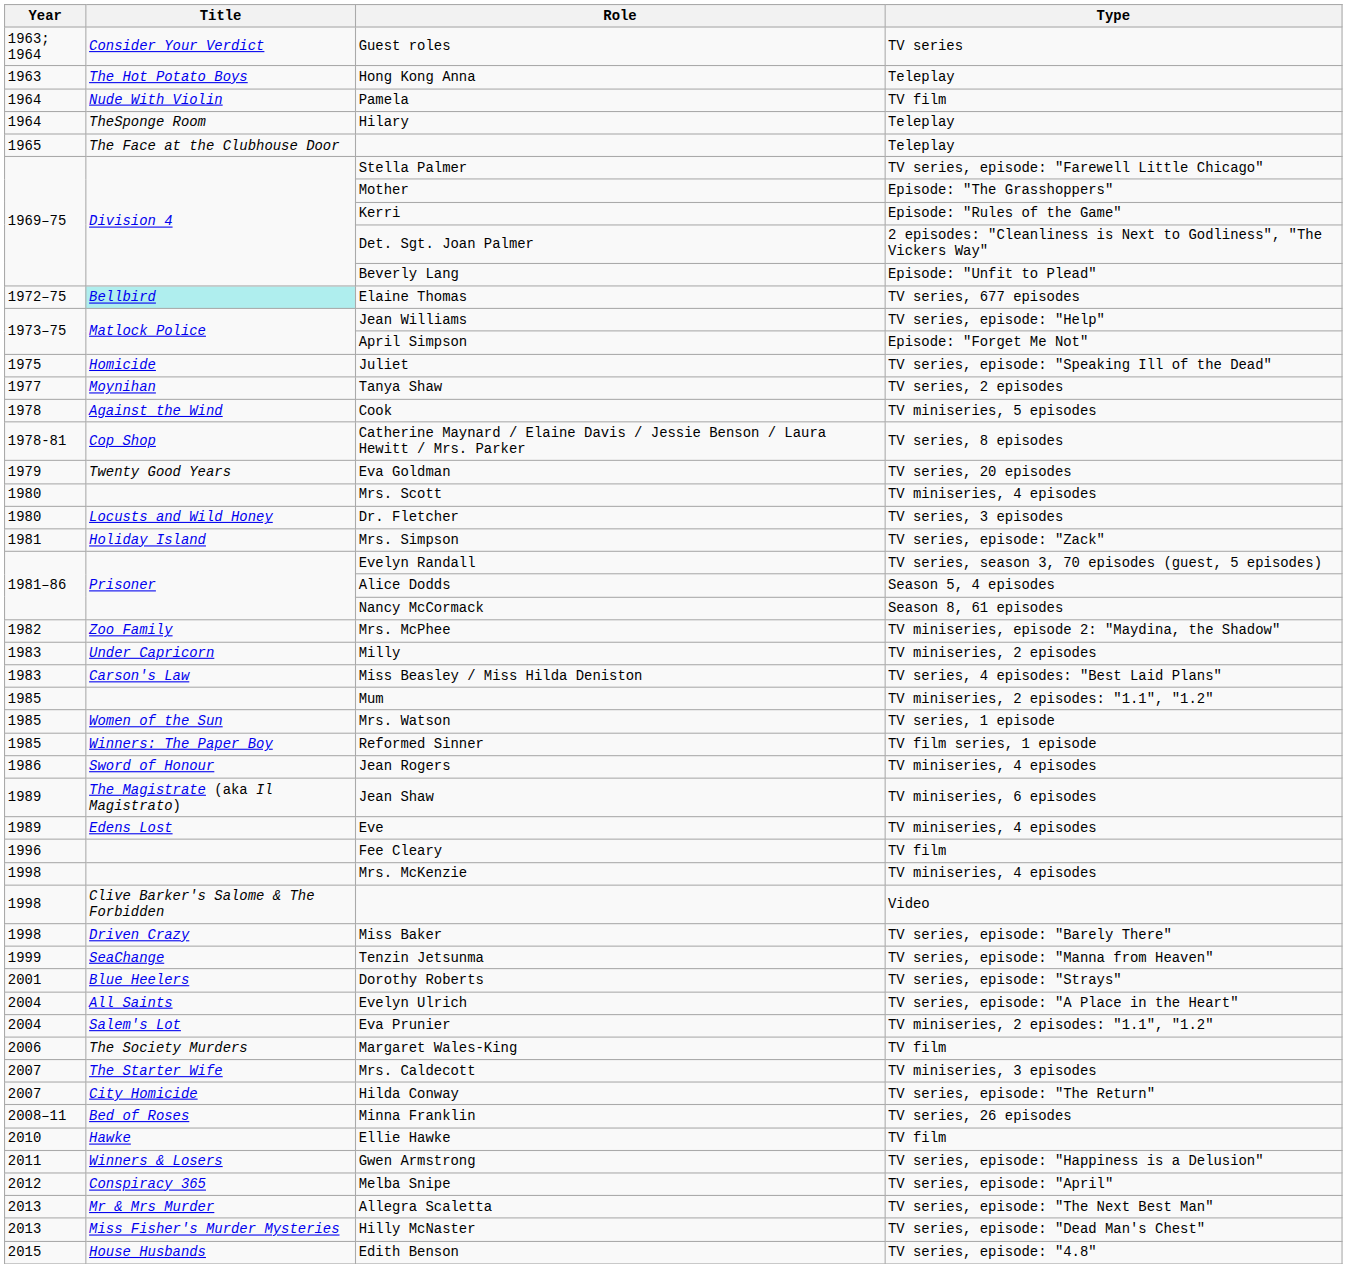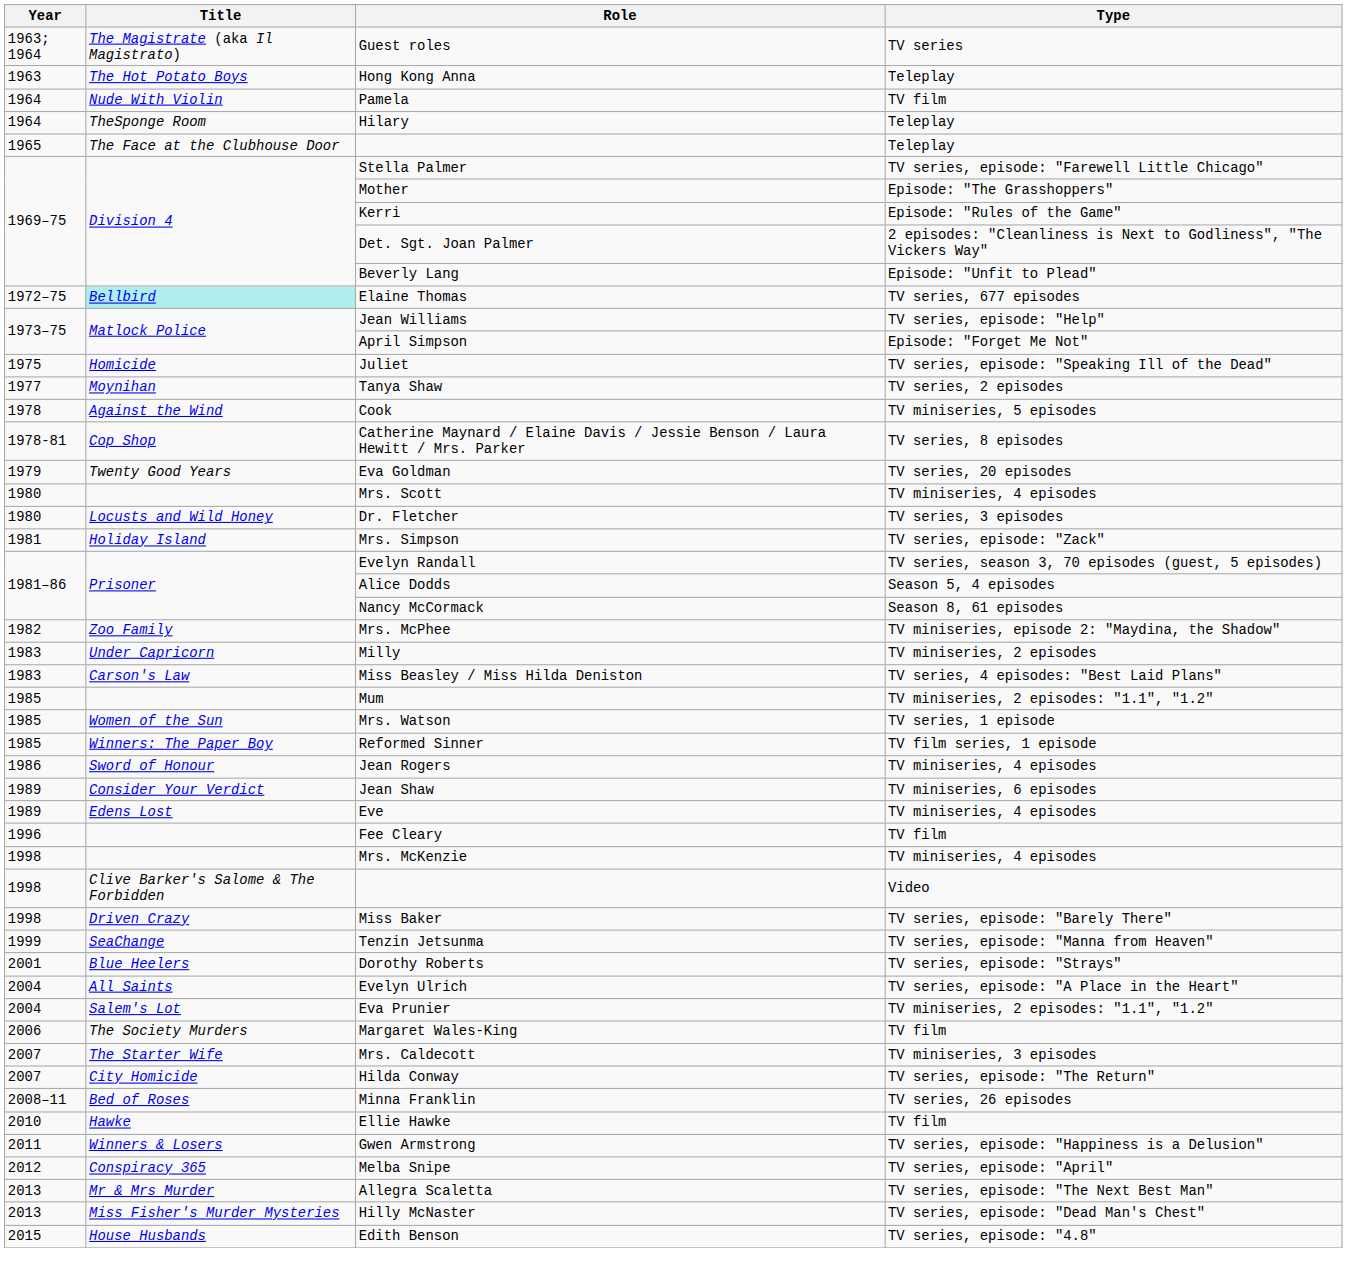Guest roles | Title: Consider Your Verdict -> The Magistrate (aka Il Magistrato)
Jean Shaw | Title: The Magistrate (aka Il Magistrato) -> Consider Your Verdict
